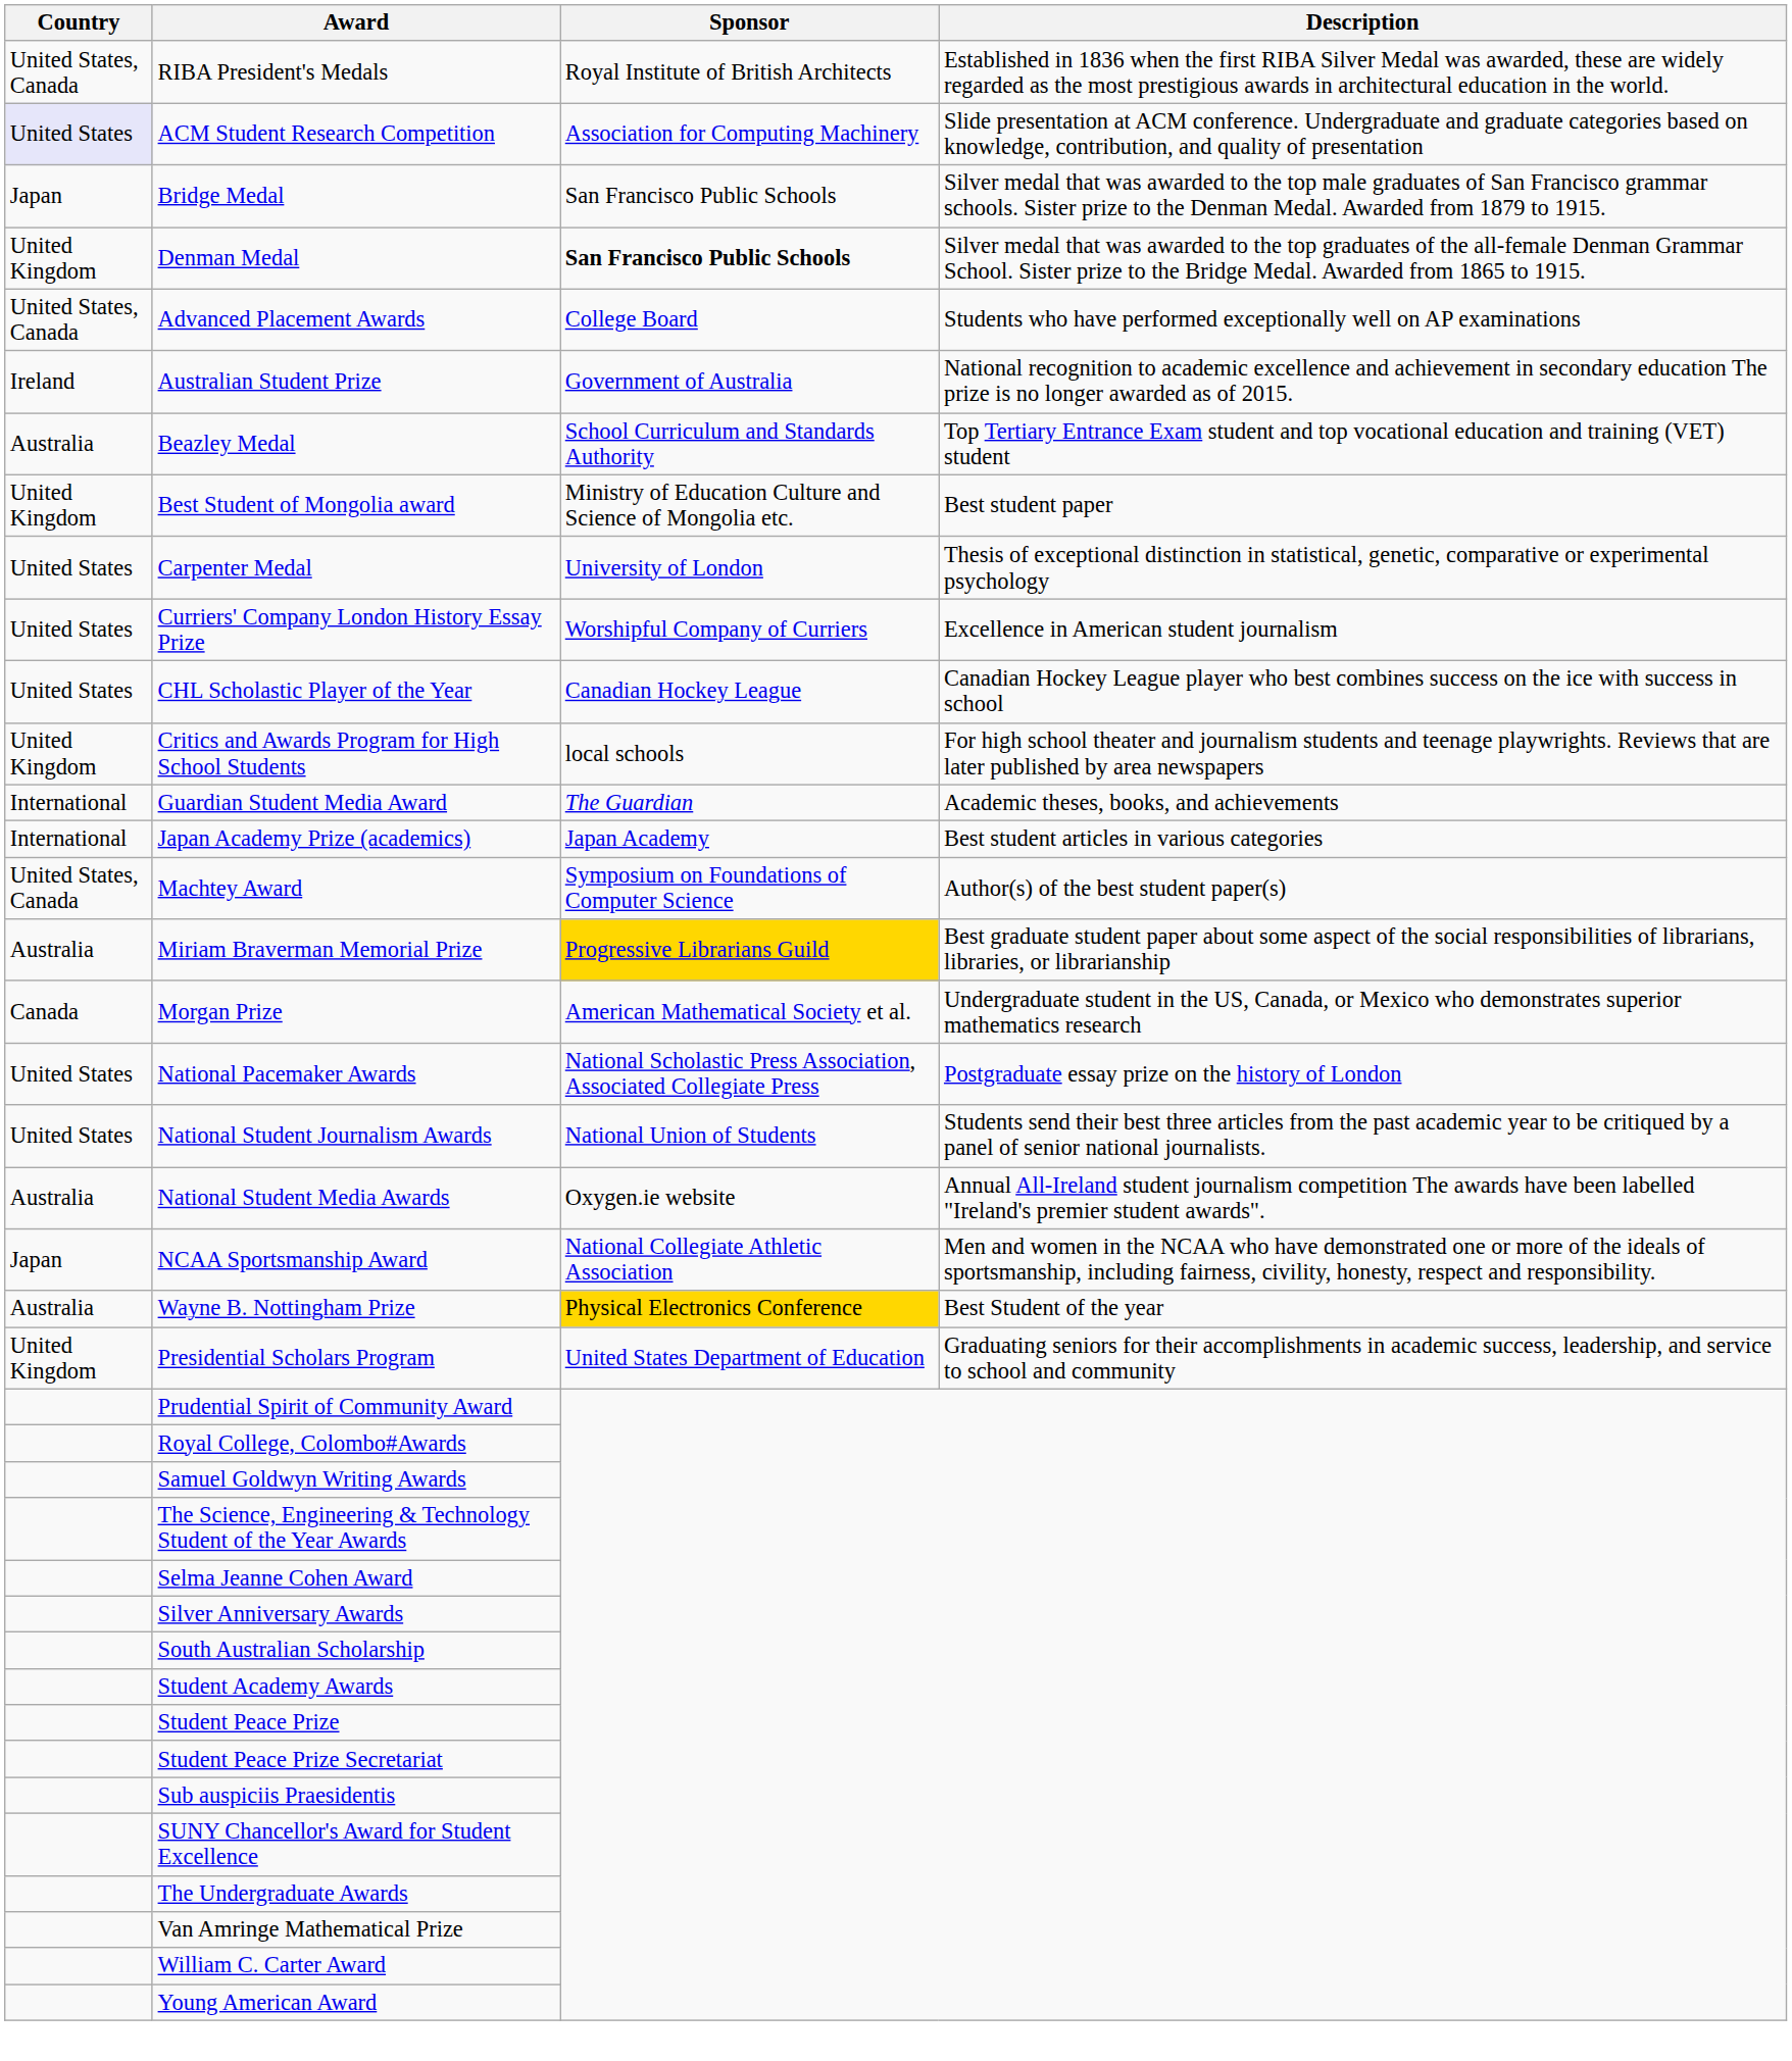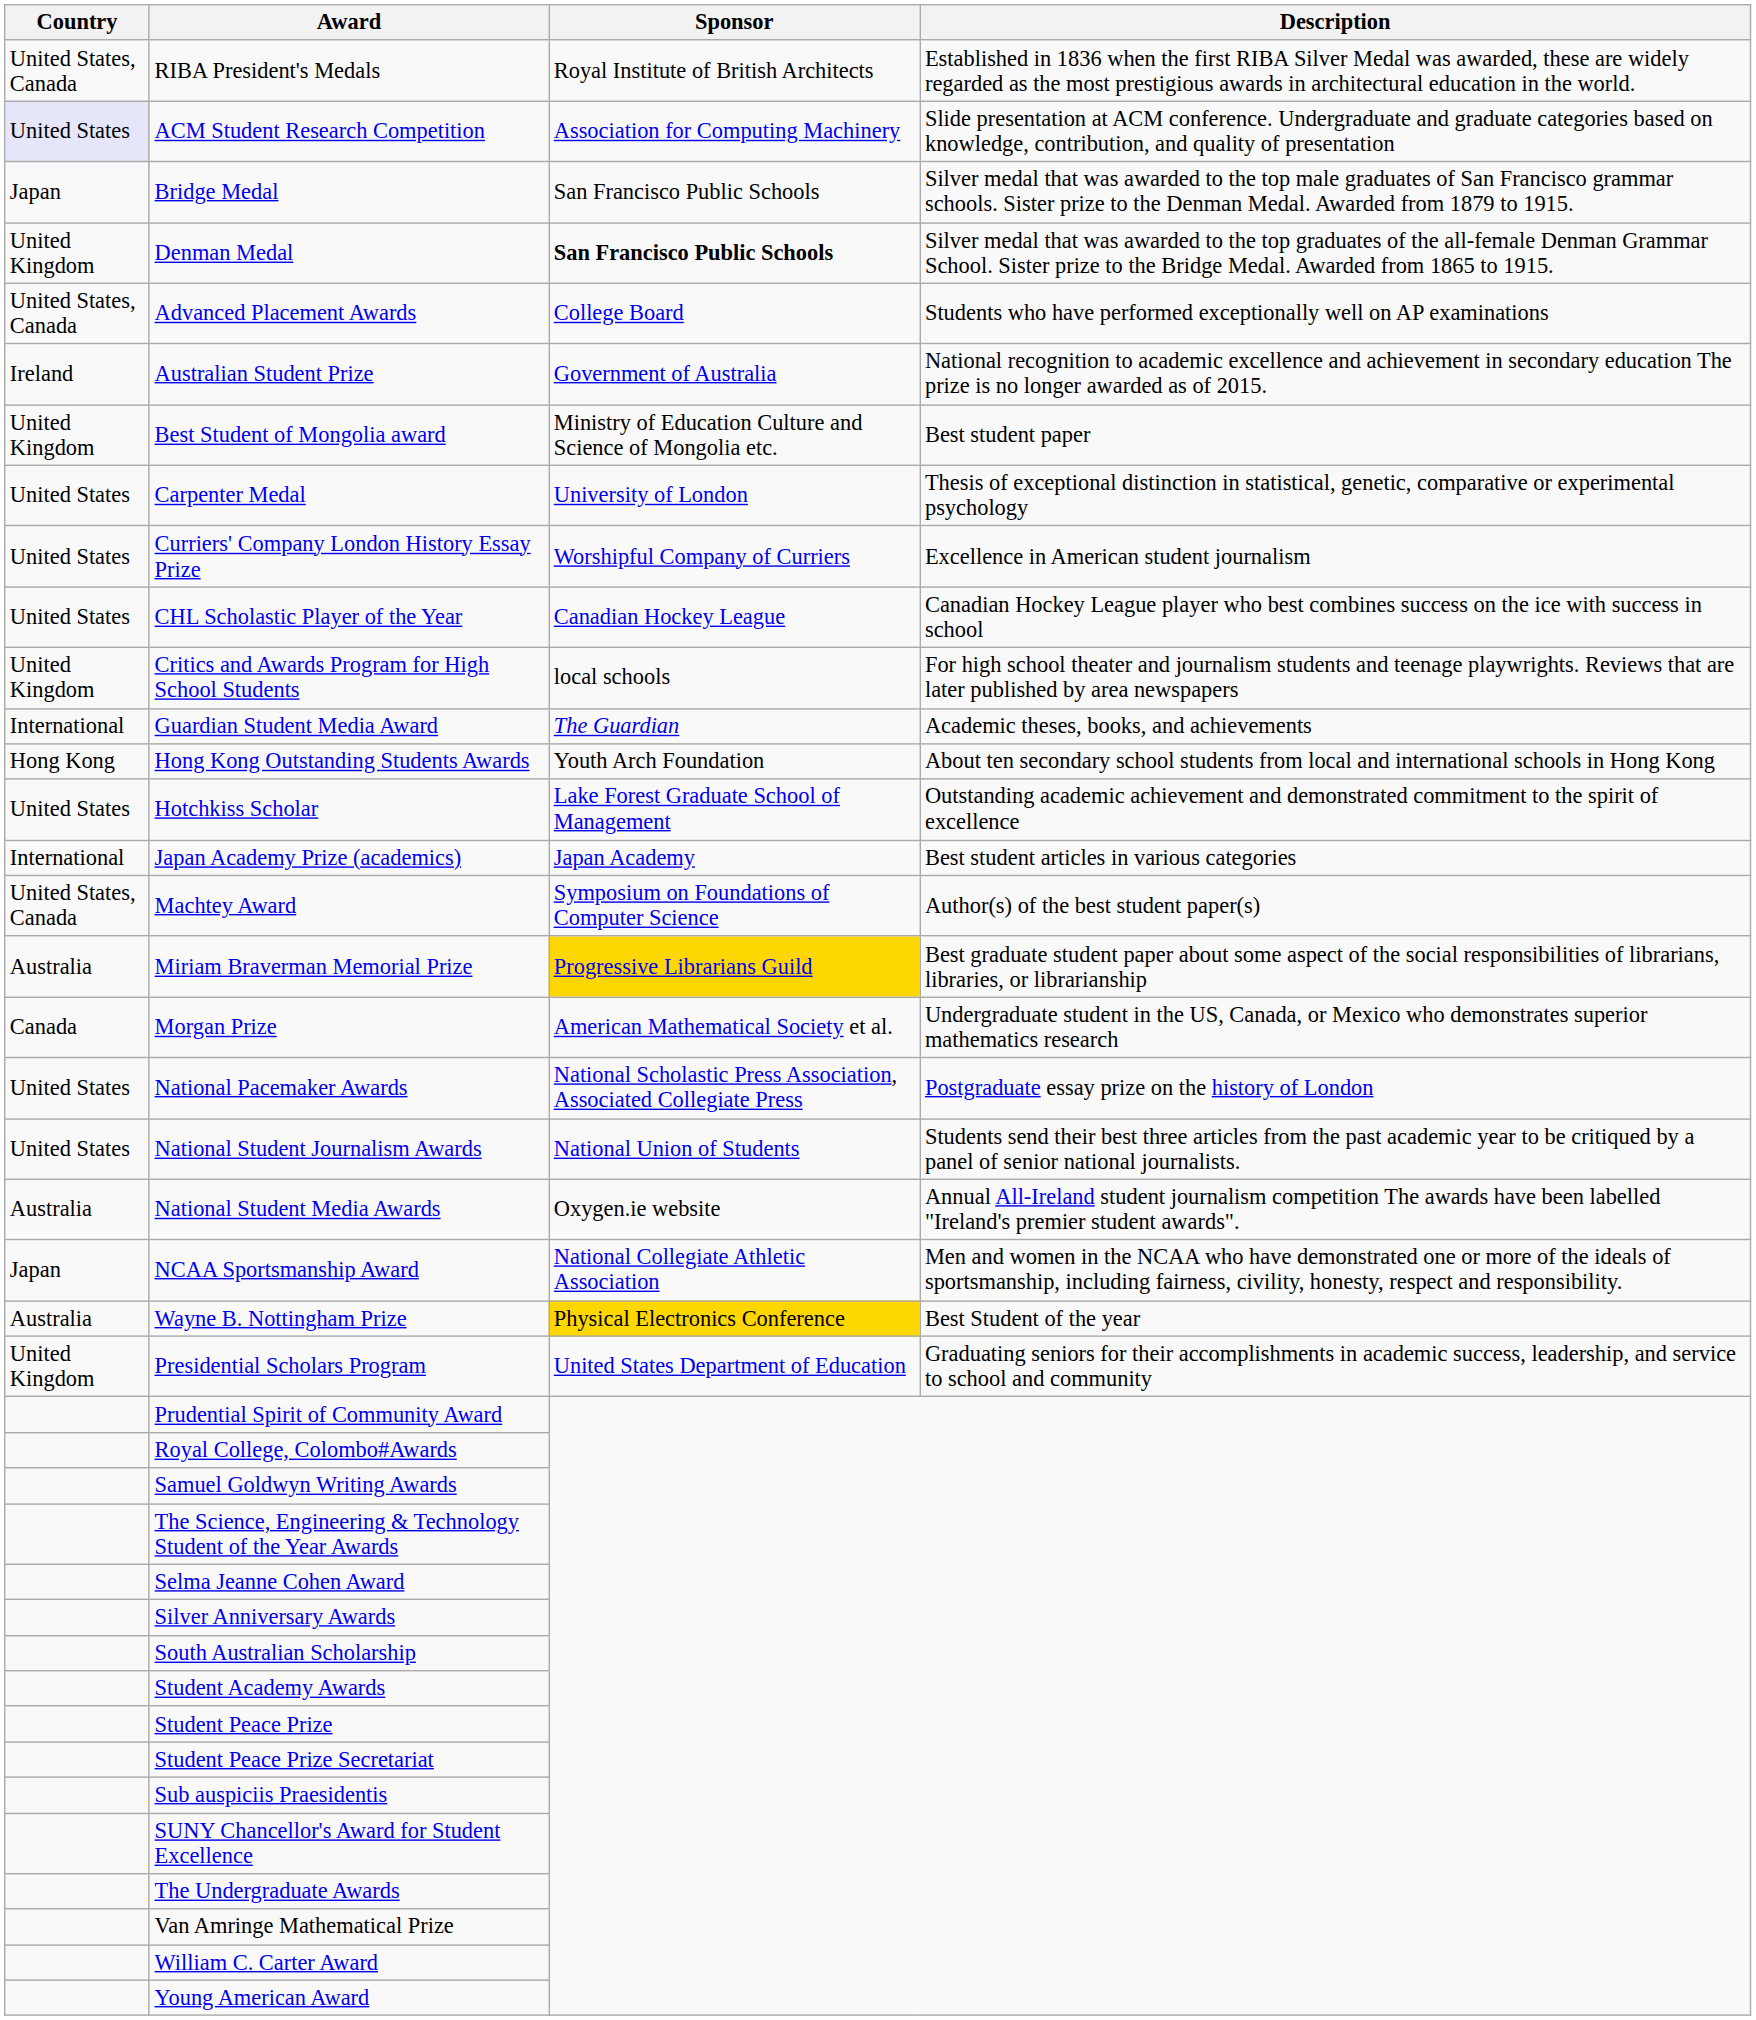- row: Australia | Beazley Medal | School Curriculum and Standards Authority | Top Tertiary Entrance Exam student and top vocational education and training (VET) student
+ row: Hong Kong | Hong Kong Outstanding Students Awards | Youth Arch Foundation | About ten secondary school students from local and international schools in Hong Kong
+ row: United States | Hotchkiss Scholar | Lake Forest Graduate School of Management | Outstanding academic achievement and demonstrated commitment to the spirit of excellence
